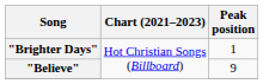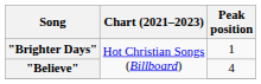"Believe" | Peak position: 9 -> 4
